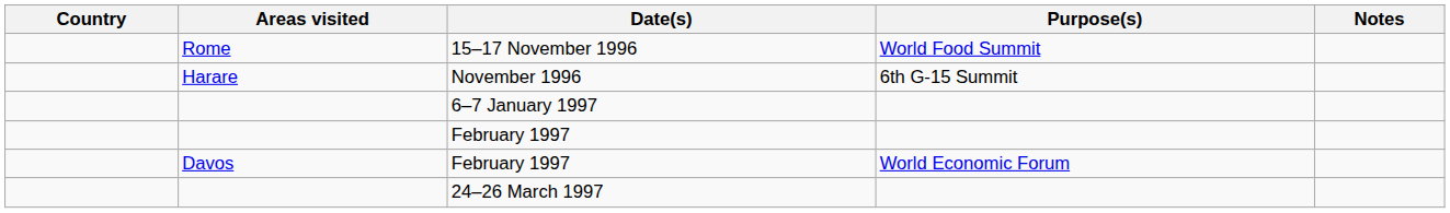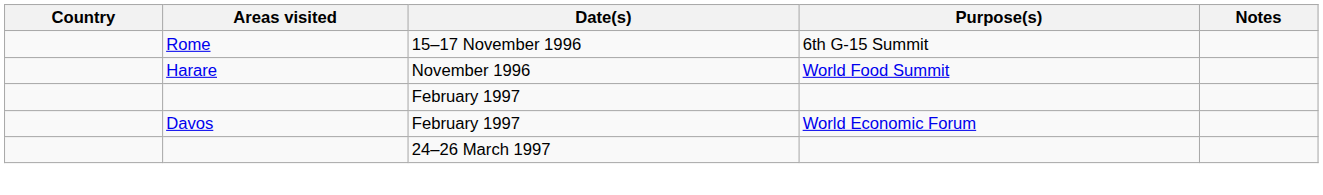15–17 November 1996 | Purpose(s): World Food Summit -> 6th G-15 Summit
November 1996 | Purpose(s): 6th G-15 Summit -> World Food Summit
- row: 6–7 January 1997
